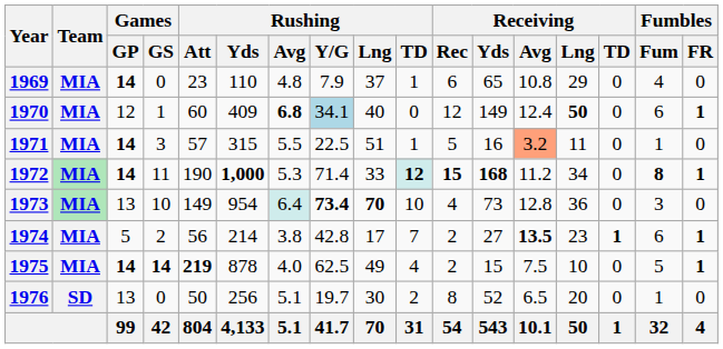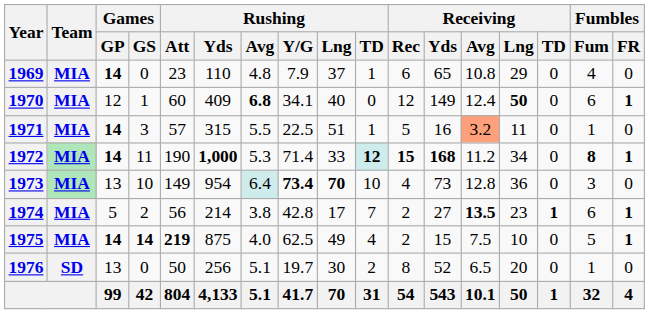1970 | Rushing / Y/G: lightblue background -> no background
1975 | Rushing / Yds: 878 -> 875
